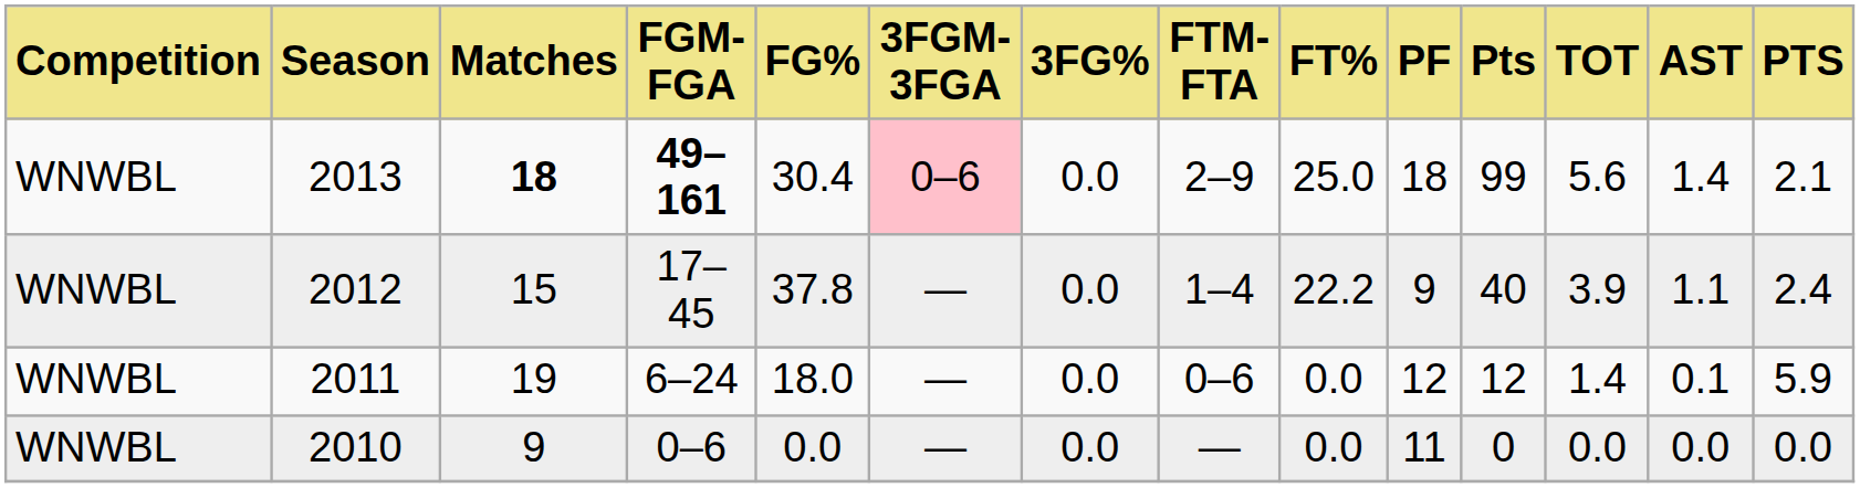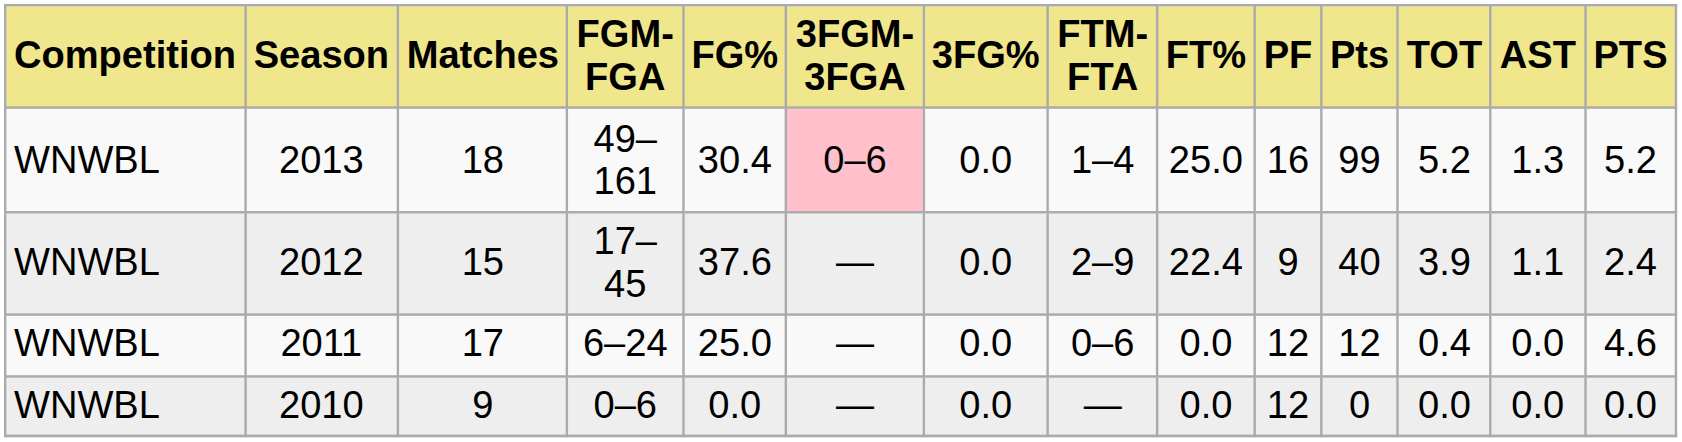2013 | Matches: bold -> normal
2013 | FGM-FGA: bold -> normal
2013 | FTM-FTA: 2–9 -> 1–4
2013 | PF: 18 -> 16
2013 | TOT: 5.6 -> 5.2
2013 | AST: 1.4 -> 1.3
2013 | PTS: 2.1 -> 5.2
2012 | FG%: 37.8 -> 37.6
2012 | FTM-FTA: 1–4 -> 2–9
2012 | FT%: 22.2 -> 22.4
2011 | Matches: 19 -> 17
2011 | FG%: 18.0 -> 25.0
2011 | TOT: 1.4 -> 0.4
2011 | AST: 0.1 -> 0.0
2011 | PTS: 5.9 -> 4.6
2010 | PF: 11 -> 12
